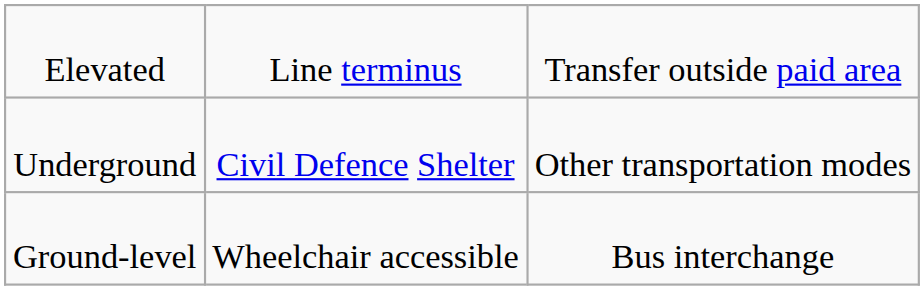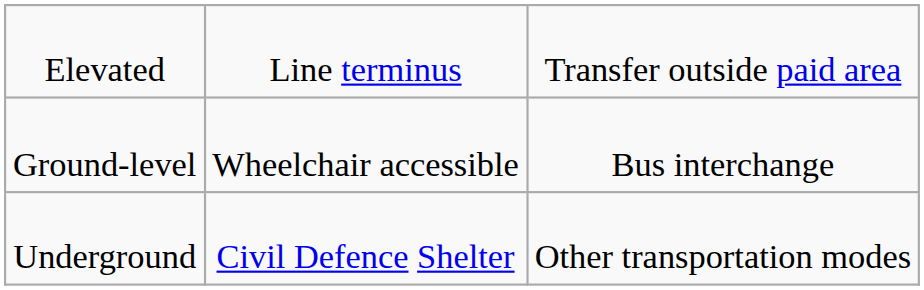rows swapped: Ground-level <-> Underground
